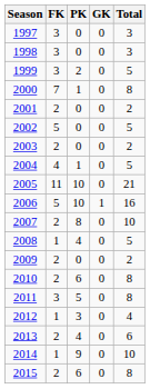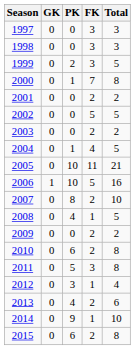columns swapped: FK <-> GK
